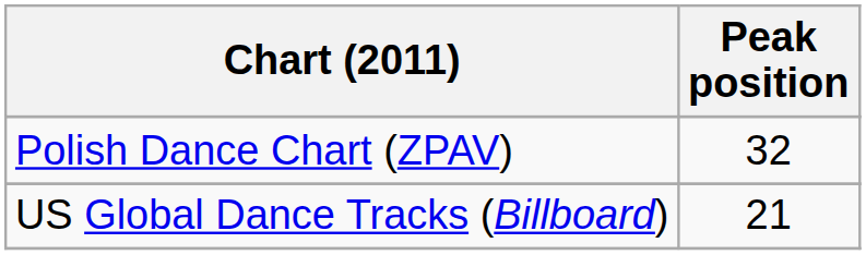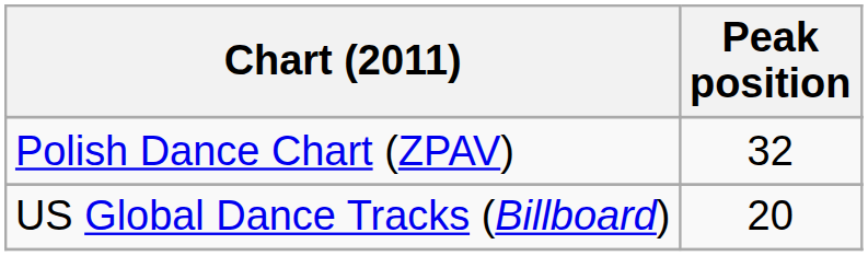US Global Dance Tracks (Billboard) | Peak position: 21 -> 20
